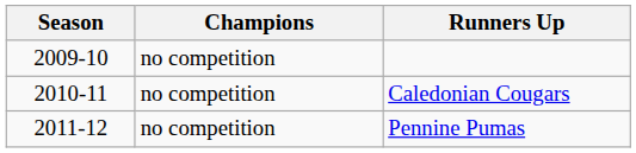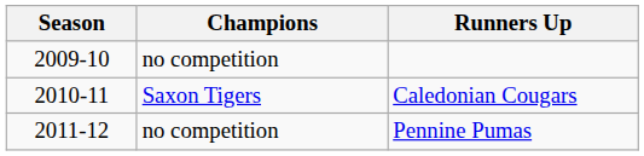Caledonian Cougars | Champions: no competition -> Saxon Tigers
